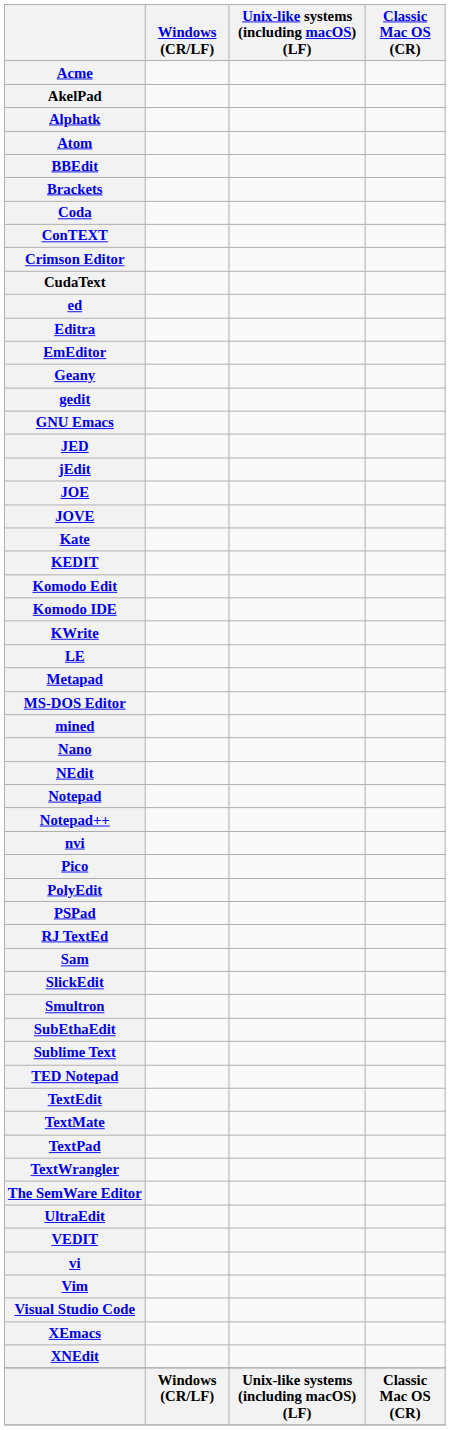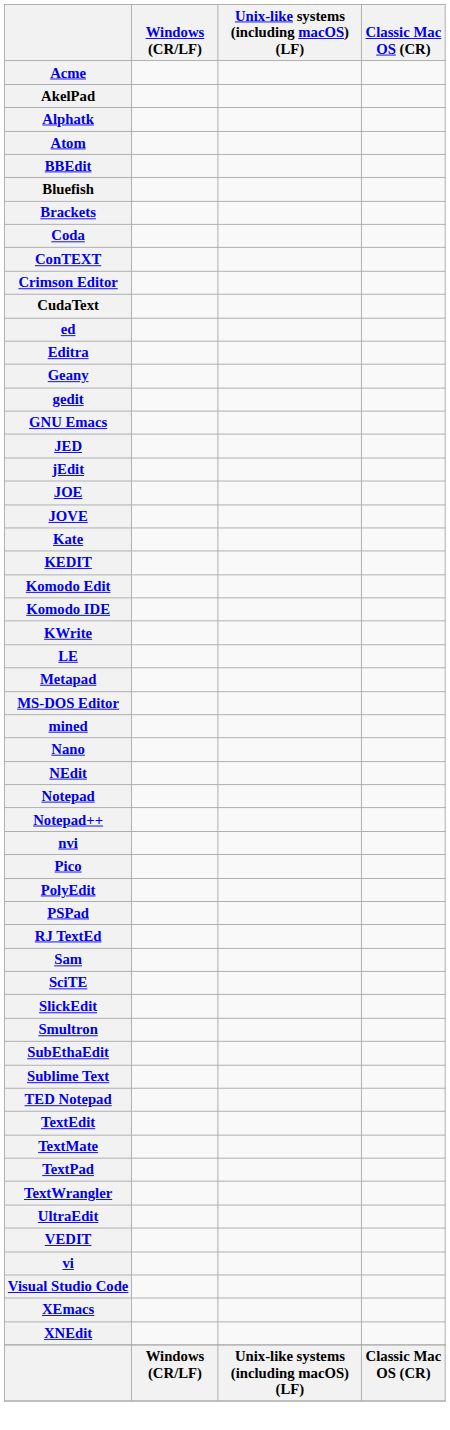+ row: Bluefish
- row: EmEditor
+ row: SciTE
- row: The SemWare Editor
- row: Vim
